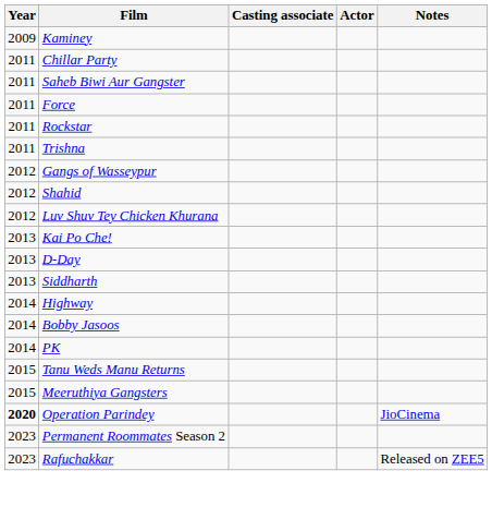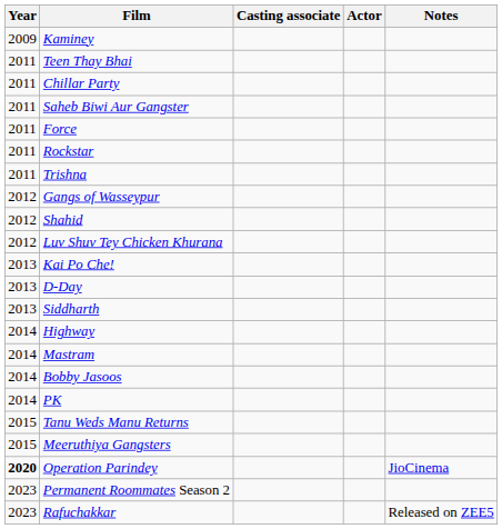+ row: 2011 | Teen Thay Bhai
+ row: 2014 | Mastram
